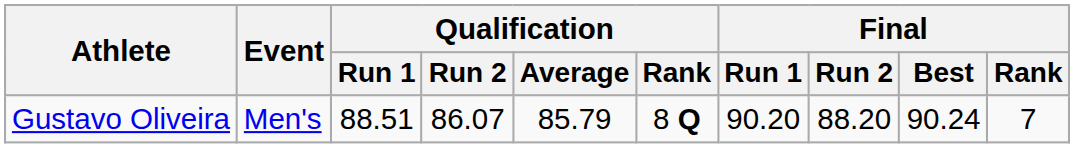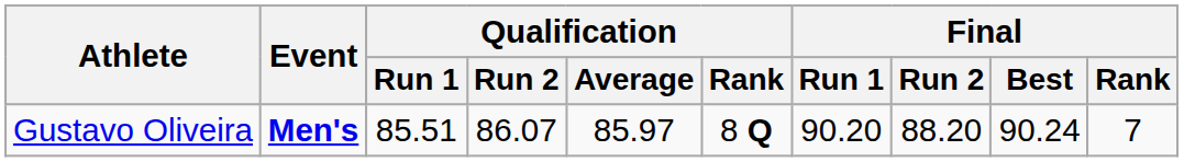Gustavo Oliveira | Event: normal -> bold
Gustavo Oliveira | Qualification / Run 1: 88.51 -> 85.51
Gustavo Oliveira | Qualification / Average: 85.79 -> 85.97
